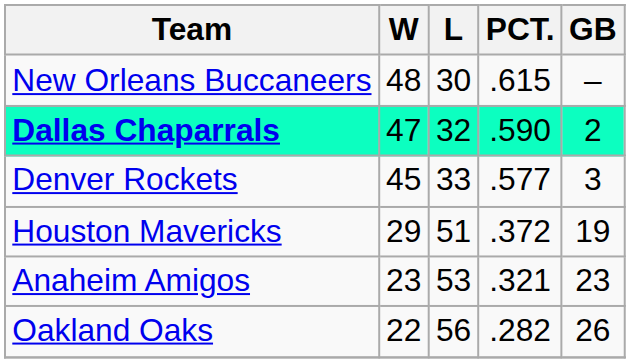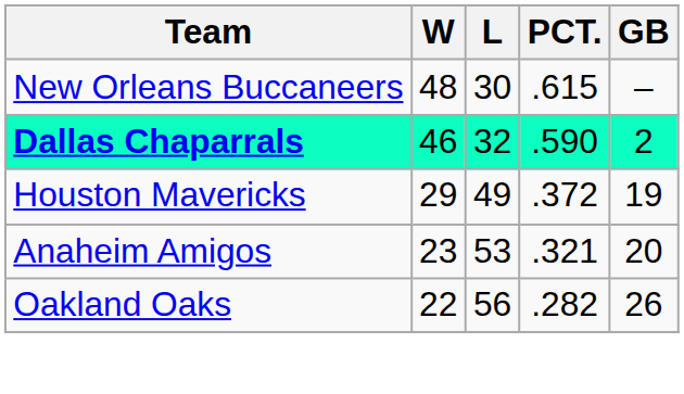Dallas Chaparrals | W: 47 -> 46
- row: Denver Rockets | 45 | 33 | .577 | 3
Houston Mavericks | L: 51 -> 49
Anaheim Amigos | GB: 23 -> 20
